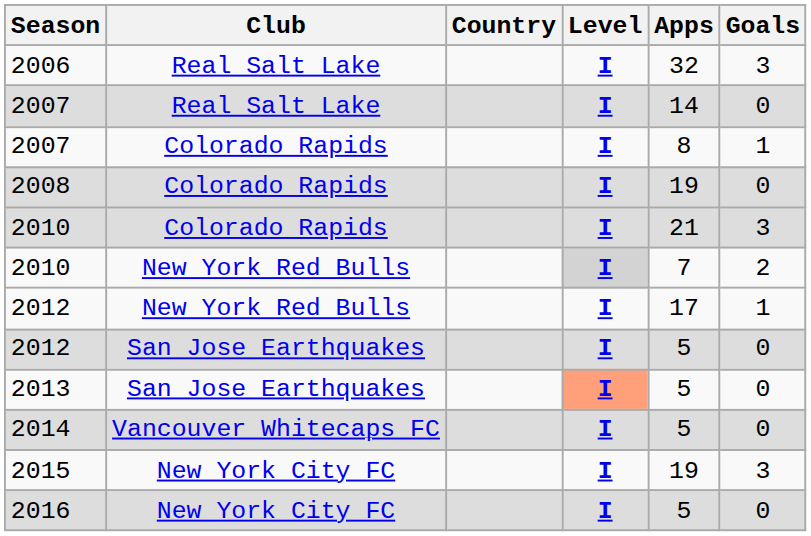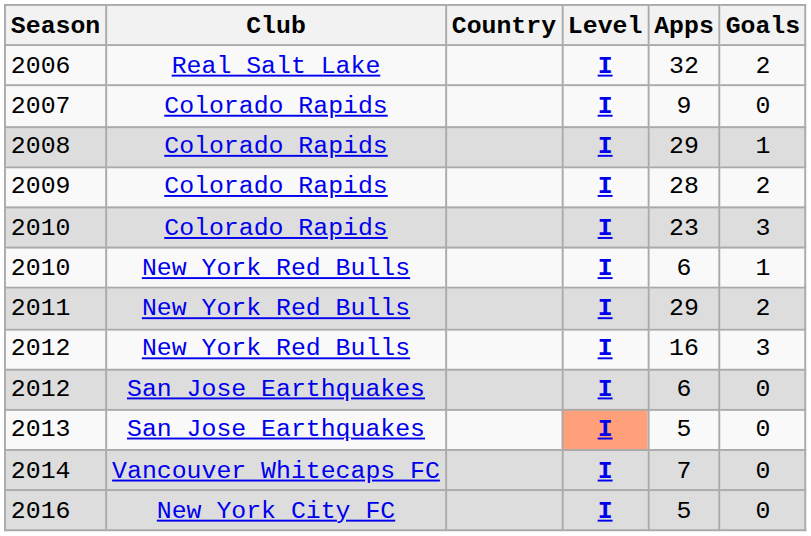2006 | Goals: 3 -> 2
- row: 2007 | Real Salt Lake | I | 14 | 0
2007 / Colorado Rapids | Apps: 8 -> 9
2007 / Colorado Rapids | Goals: 1 -> 0
2008 | Apps: 19 -> 29
2008 | Goals: 0 -> 1
+ row: 2009 | Colorado Rapids | I | 28 | 2
2010 / Colorado Rapids | Apps: 21 -> 23
2010 / New York Red Bulls | Level: lightgrey background -> no background
2010 / New York Red Bulls | Apps: 7 -> 6
2010 / New York Red Bulls | Goals: 2 -> 1
+ row: 2011 | New York Red Bulls | I | 29 | 2
2012 / New York Red Bulls | Apps: 17 -> 16
2012 / New York Red Bulls | Goals: 1 -> 3
2012 / San Jose Earthquakes | Apps: 5 -> 6
2014 | Apps: 5 -> 7
- row: 2015 | New York City FC | I | 19 | 3
